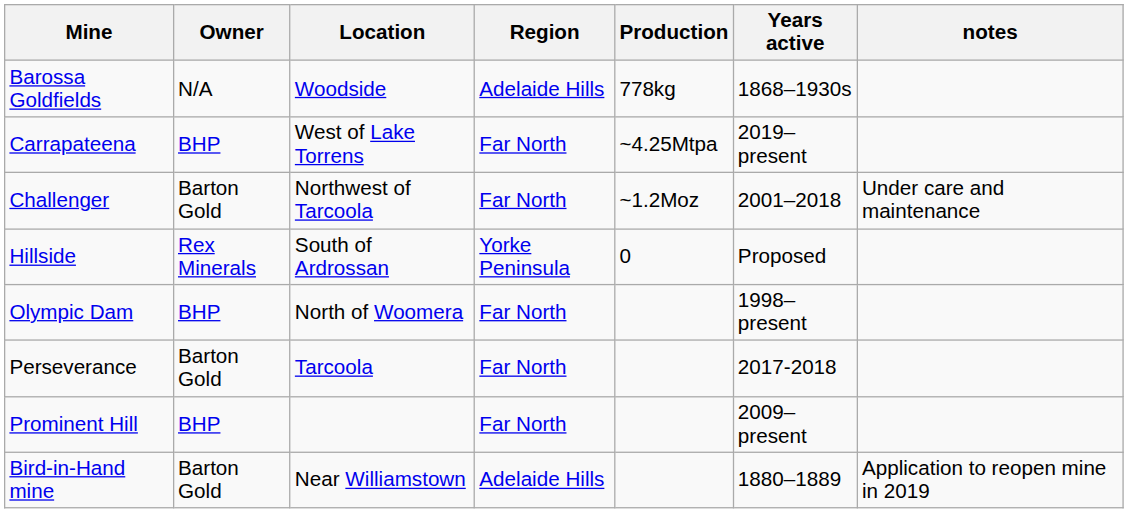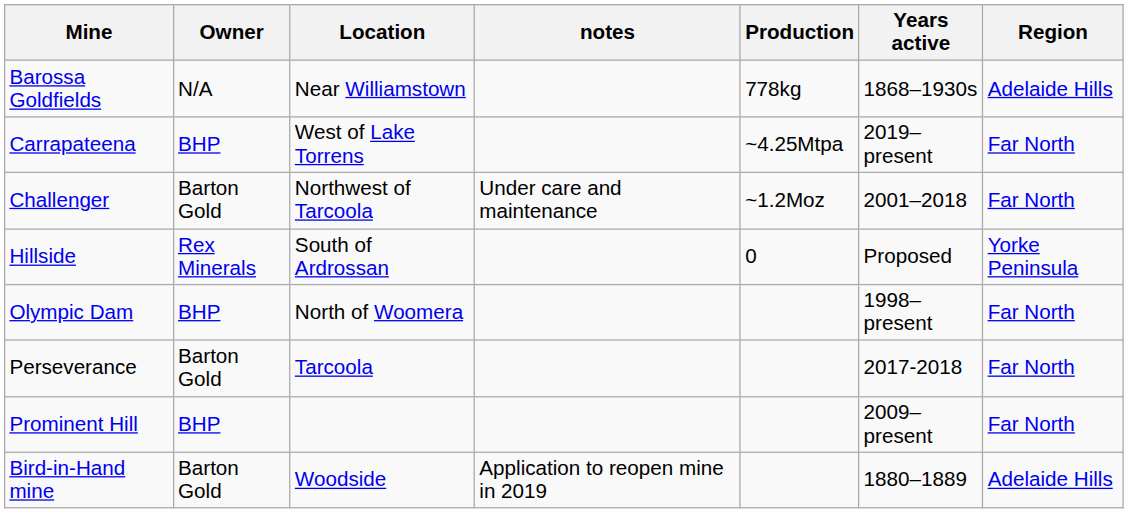columns swapped: Region <-> notes
Barossa Goldfields | Location: Woodside -> Near Williamstown
Bird-in-Hand mine | Location: Near Williamstown -> Woodside
